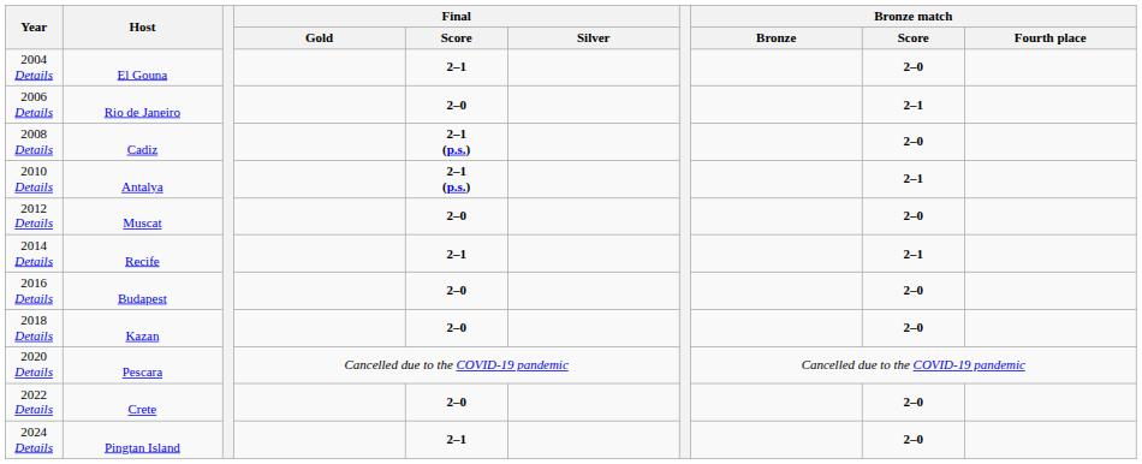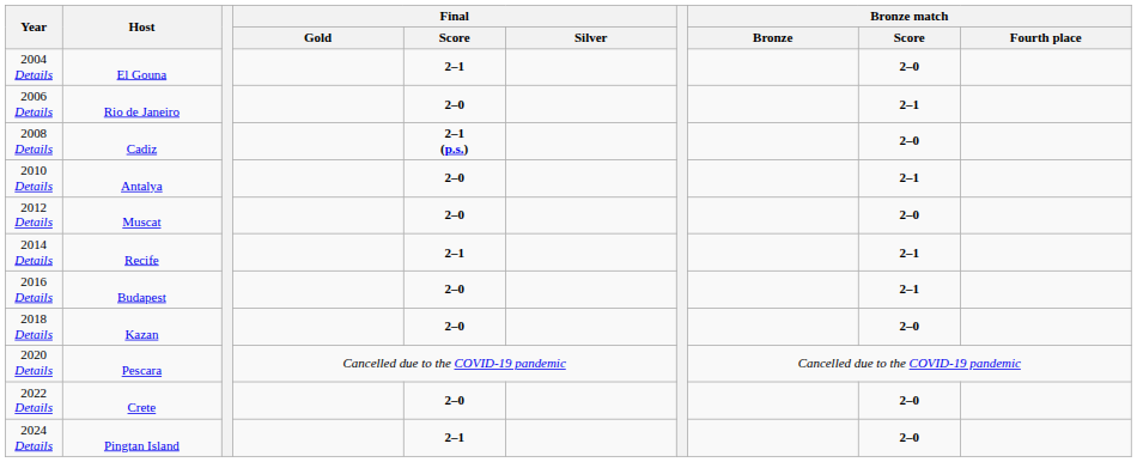2010 Details | Final / Score: 2–1 (p.s.) -> 2–0
2016 Details | Bronze match / Score: 2–0 -> 2–1
